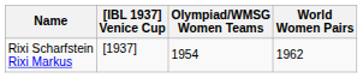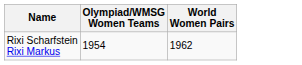- column: [IBL 1937] Venice Cup | [1937]
